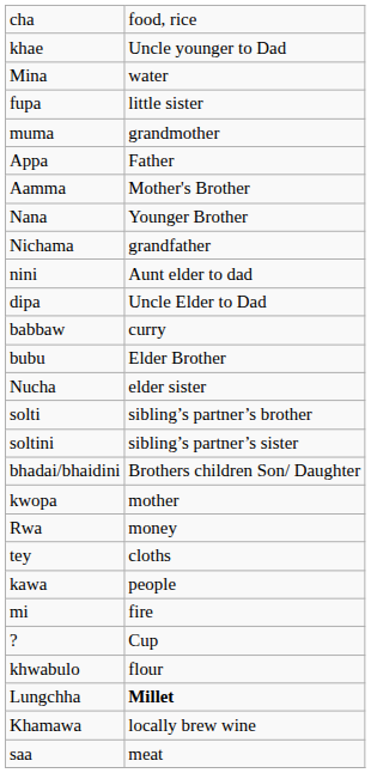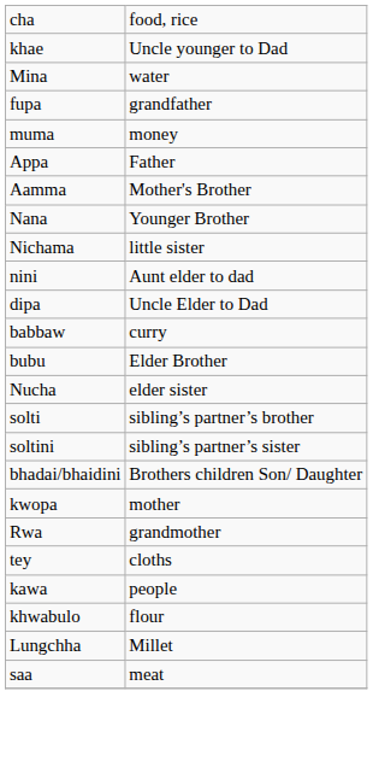fupa | column 2: little sister -> grandfather
muma | column 2: grandmother -> money
Nichama | column 2: grandfather -> little sister
Rwa | column 2: money -> grandmother
- row: mi | fire
- row: ? | Cup
Lungchha | column 2: bold -> normal
- row: Khamawa | locally brew wine
